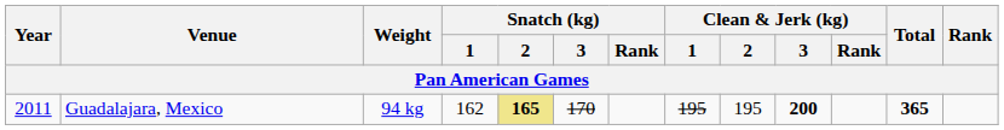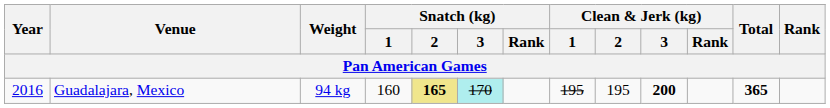Guadalajara, Mexico | Year: 2011 -> 2016
Guadalajara, Mexico | Snatch (kg) / 1: 162 -> 160
Guadalajara, Mexico | Snatch (kg) / 3: no background -> paleturquoise background
